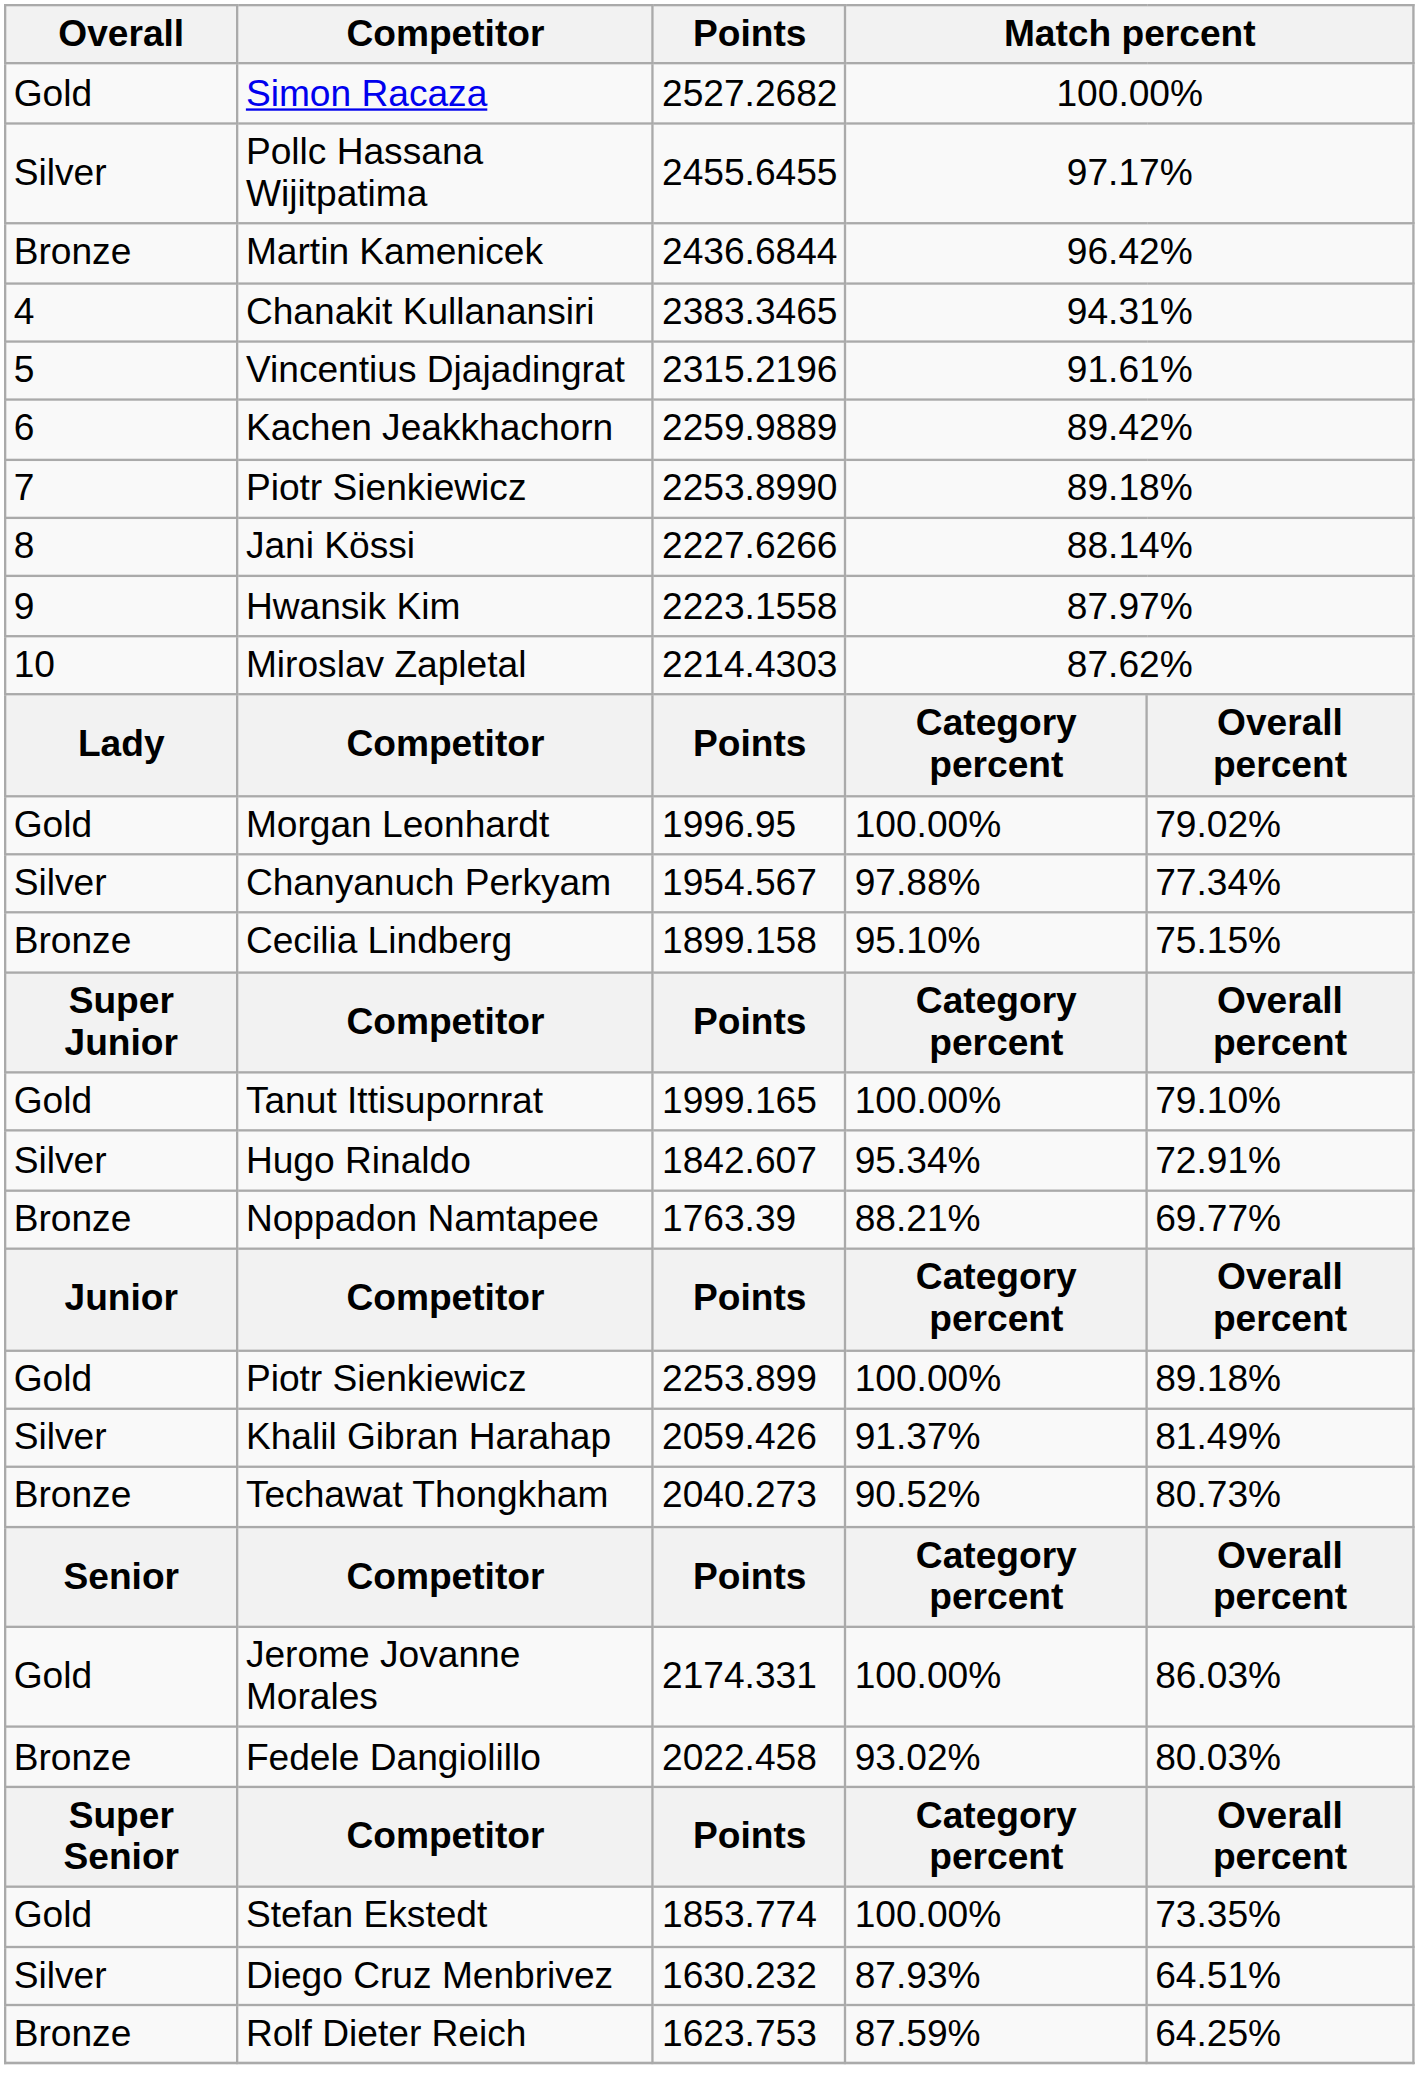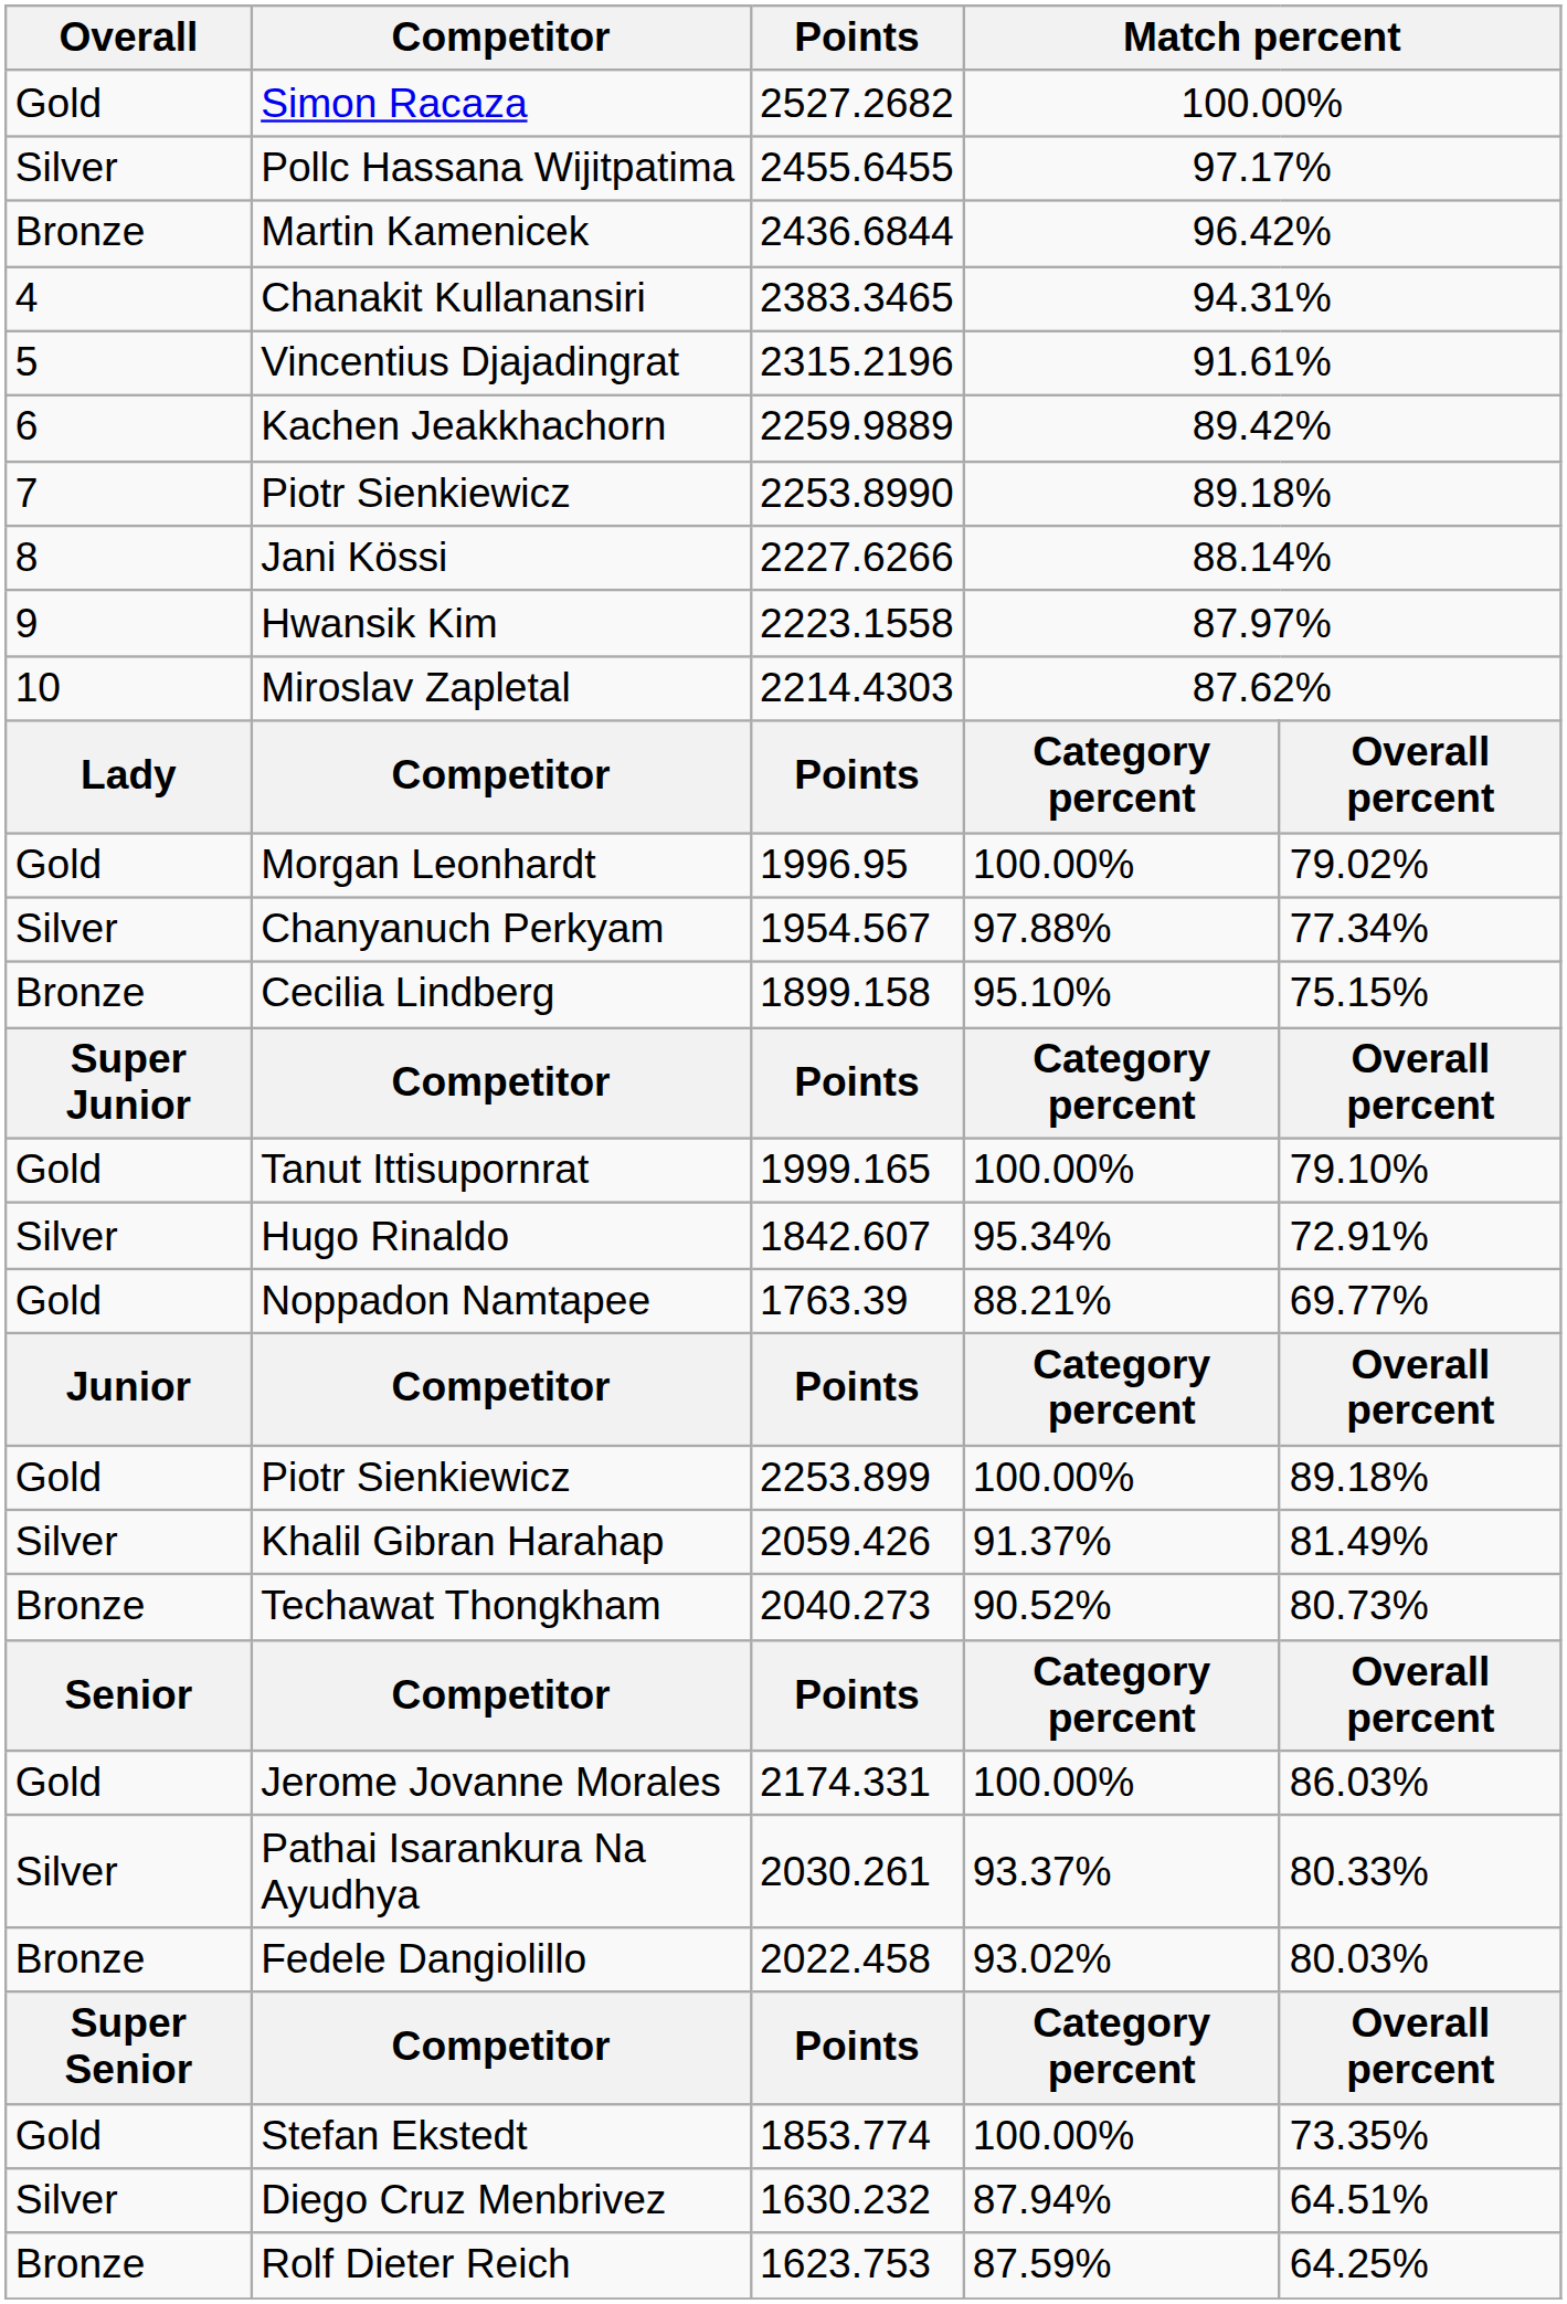Noppadon Namtapee | Overall: Bronze -> Gold
+ row: Silver | Pathai Isarankura Na Ayudhya | 2030.261 | 93.37% | 80.33%
Diego Cruz Menbrivez | column 4: 87.93% -> 87.94%
